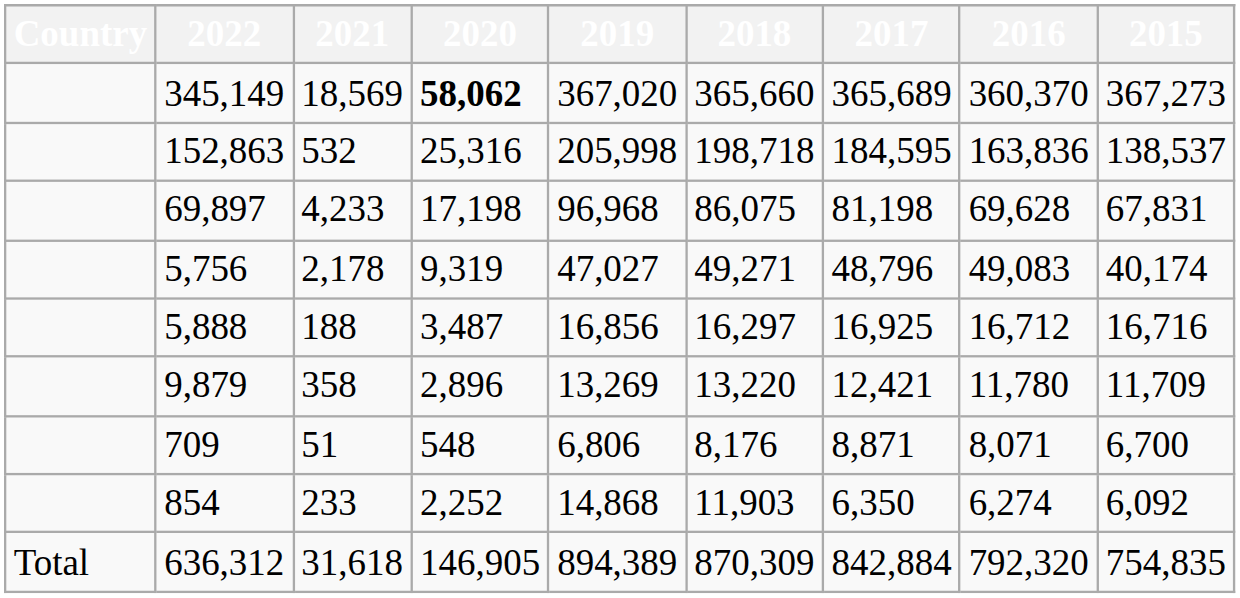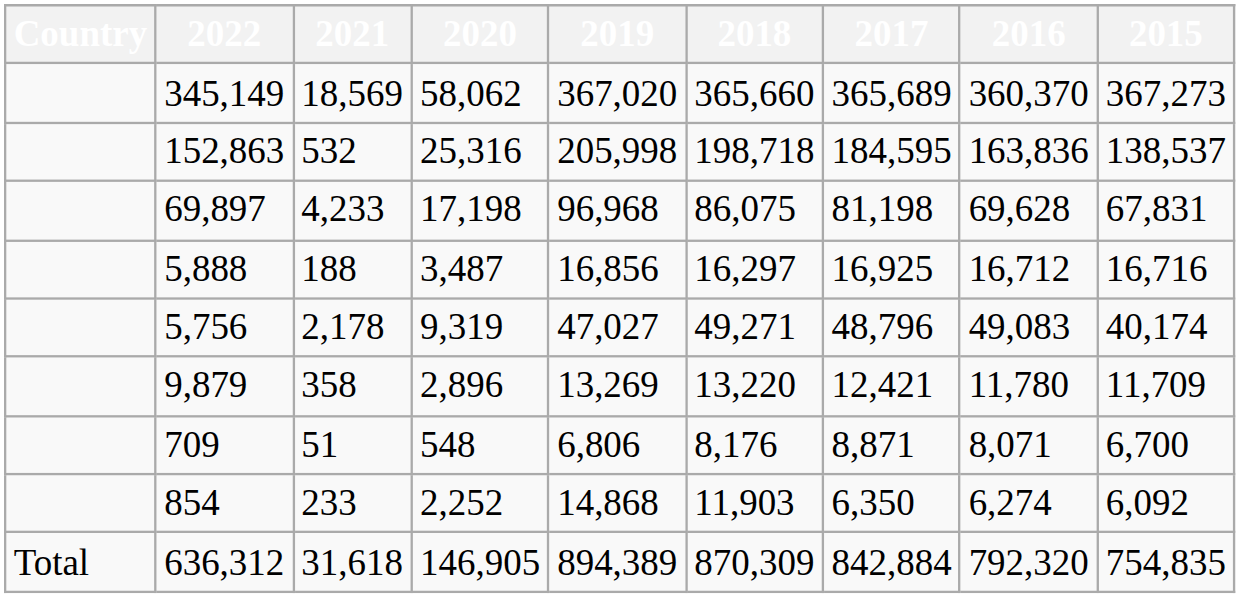345,149 | 2020: bold -> normal
rows swapped: 5,756 <-> 5,888
